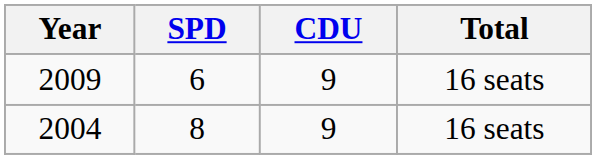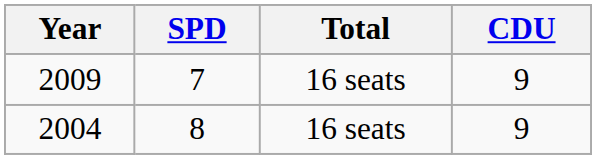columns swapped: CDU <-> Total
2009 | SPD: 6 -> 7
